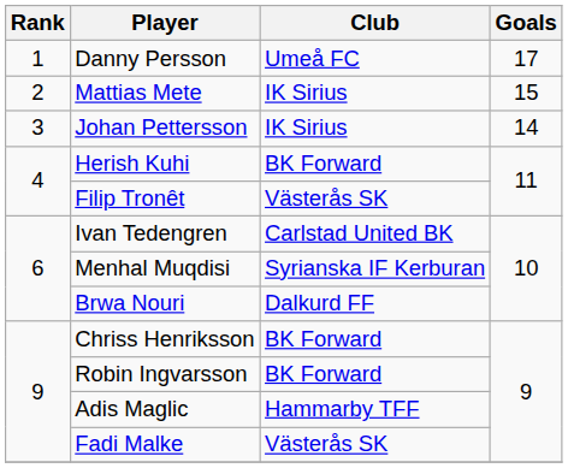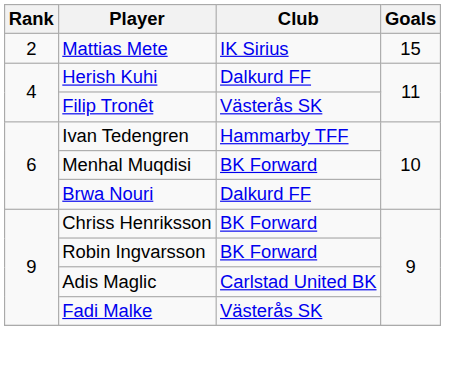- row: 1 | Danny Persson | Umeå FC | 17
- row: 3 | Johan Pettersson | IK Sirius | 14
Herish Kuhi | Club: BK Forward -> Dalkurd FF
Ivan Tedengren | Club: Carlstad United BK -> Hammarby TFF
Menhal Muqdisi | Club: Syrianska IF Kerburan -> BK Forward
Adis Maglic | Club: Hammarby TFF -> Carlstad United BK
